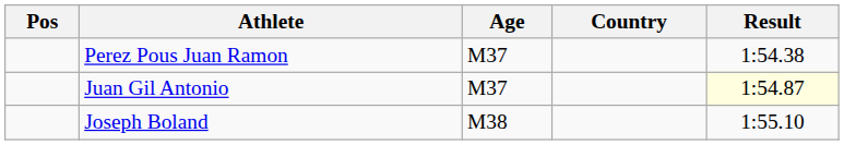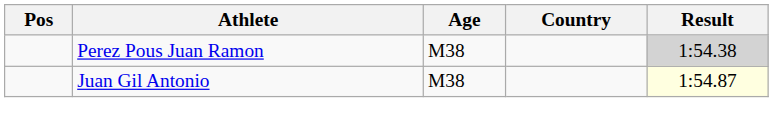Perez Pous Juan Ramon | Age: M37 -> M38
Perez Pous Juan Ramon | Result: no background -> lightgrey background
Juan Gil Antonio | Age: M37 -> M38
- row: Joseph Boland | M38 | 1:55.10
